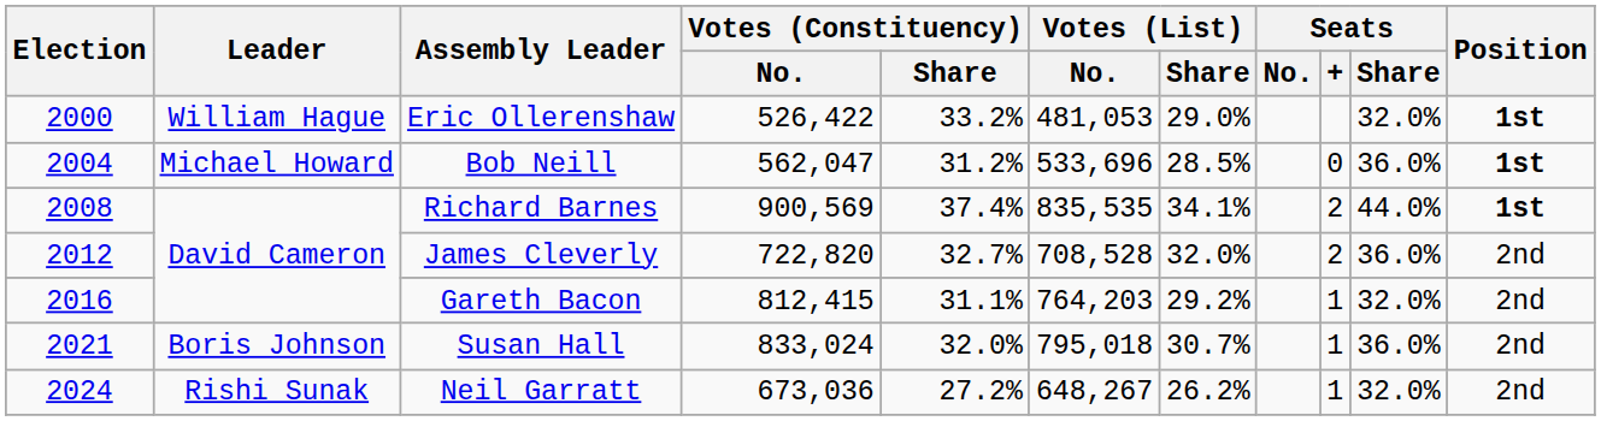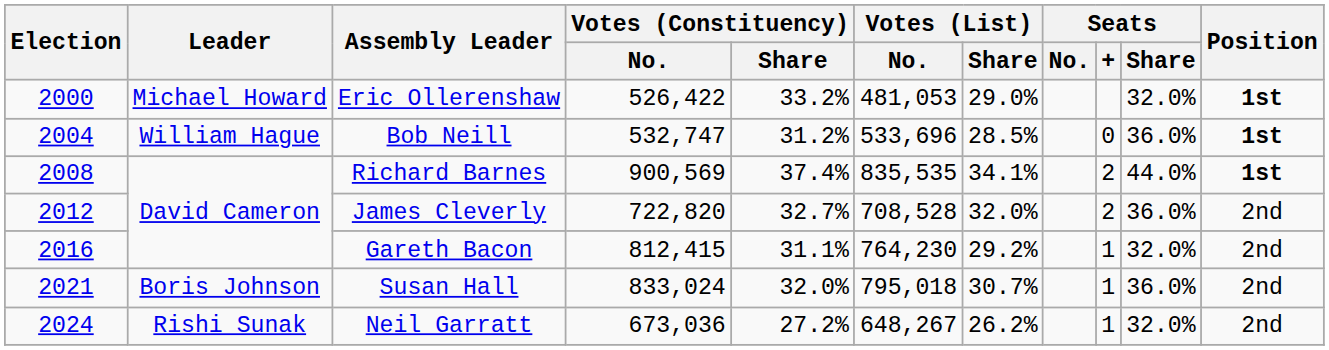Eric Ollerenshaw | Leader: William Hague -> Michael Howard
Bob Neill | Leader: Michael Howard -> William Hague
Bob Neill | Votes (Constituency) / No.: 562,047 -> 532,747
Gareth Bacon | Votes (List) / No.: 764,203 -> 764,230
